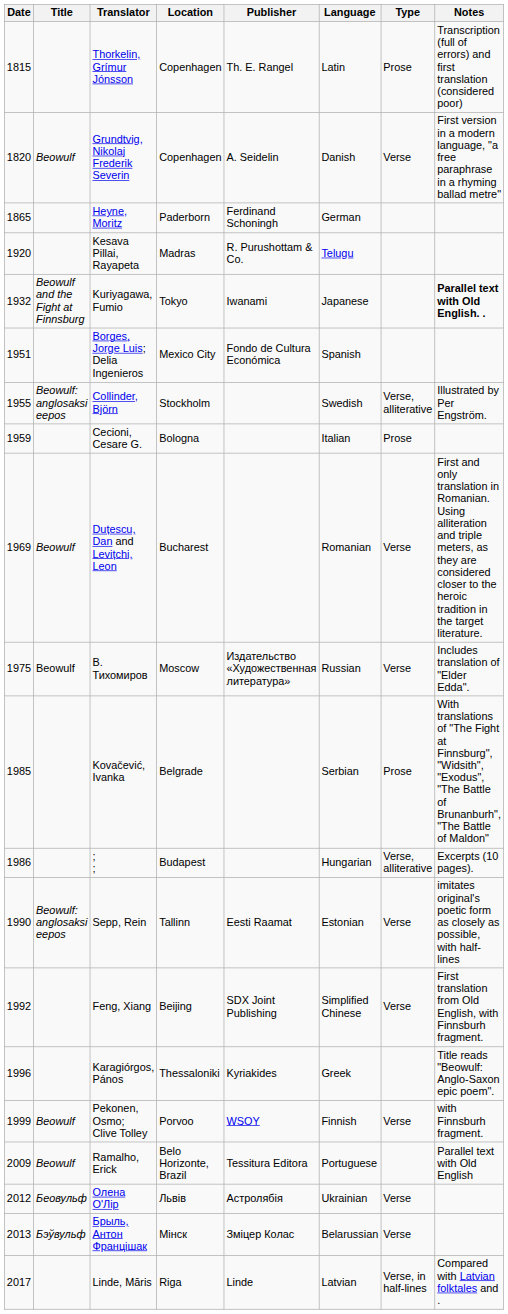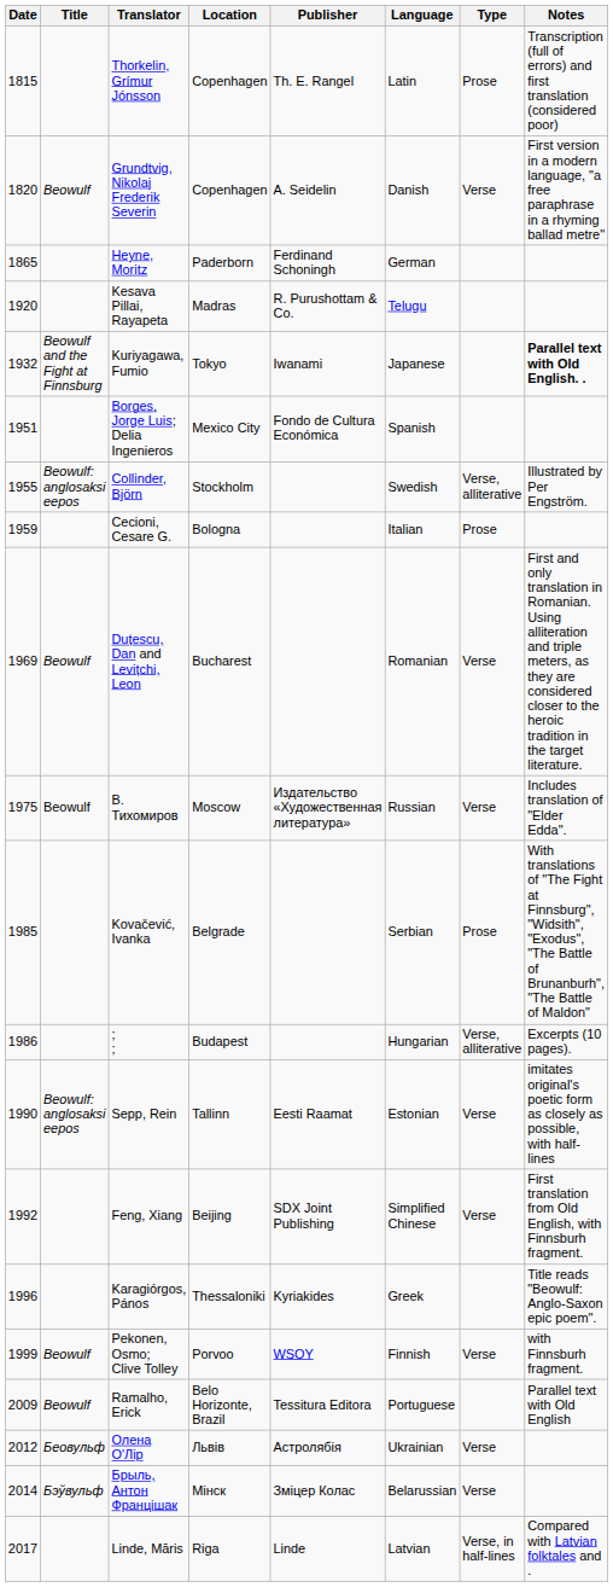Брыль, Антон Францішак | Date: 2013 -> 2014
